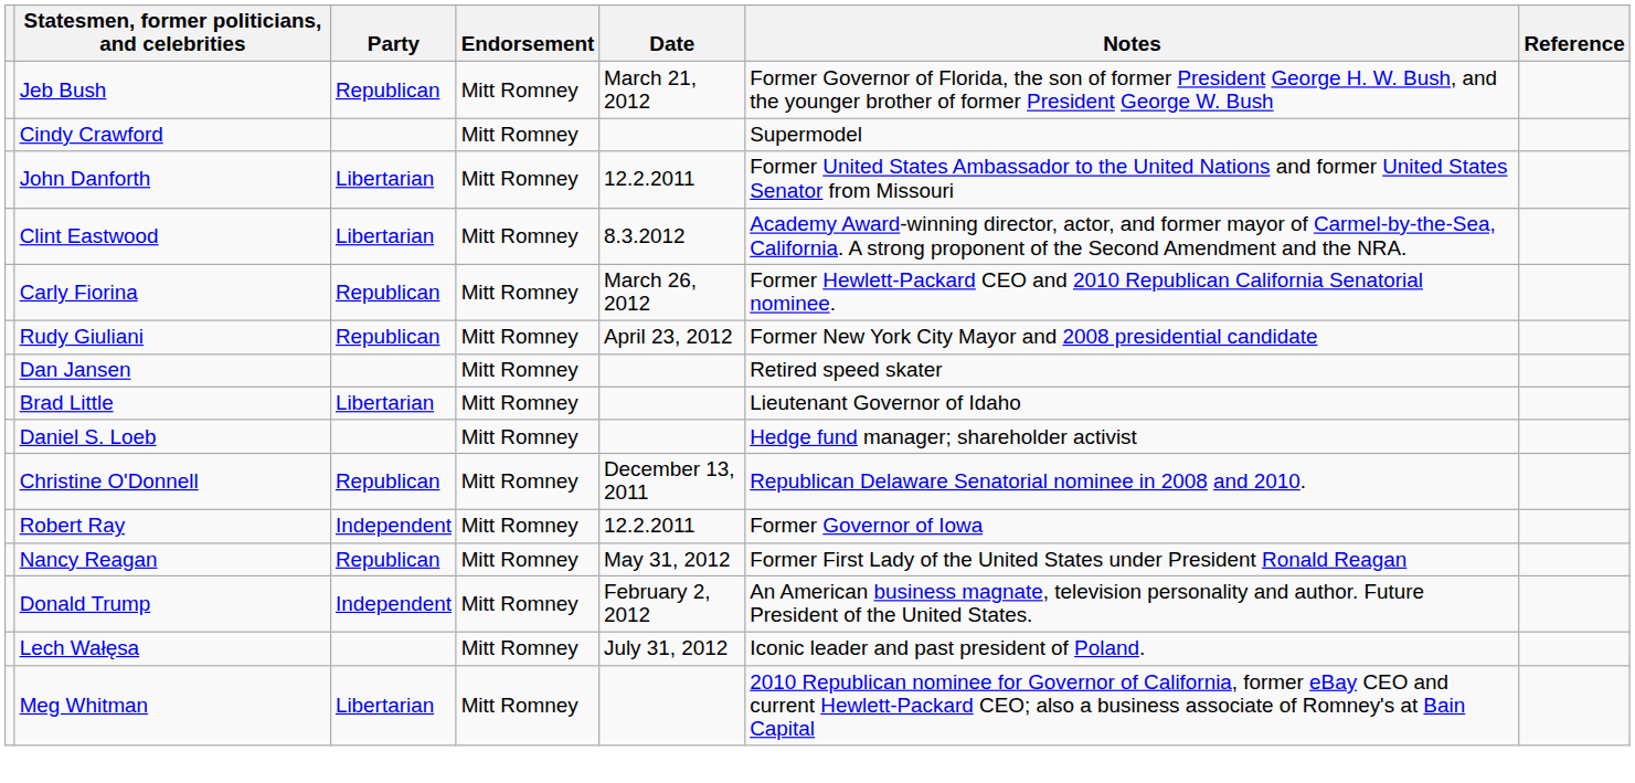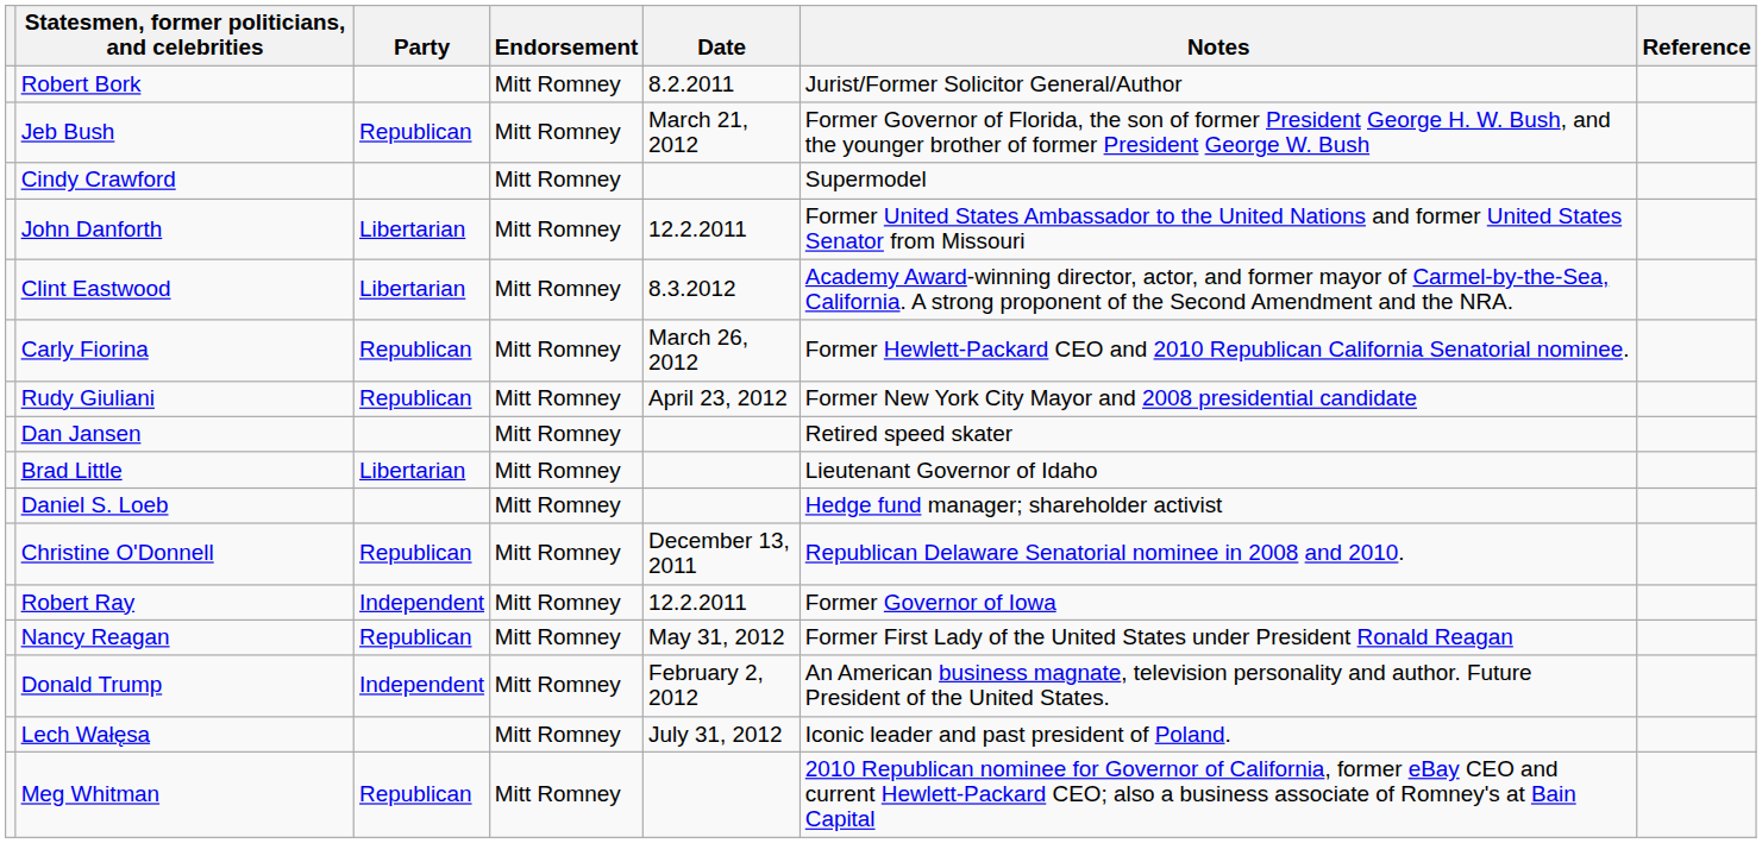+ row: Robert Bork | Mitt Romney | 8.2.2011 | Jurist/Former Solicitor General/Author
Meg Whitman | Party: Libertarian -> Republican
